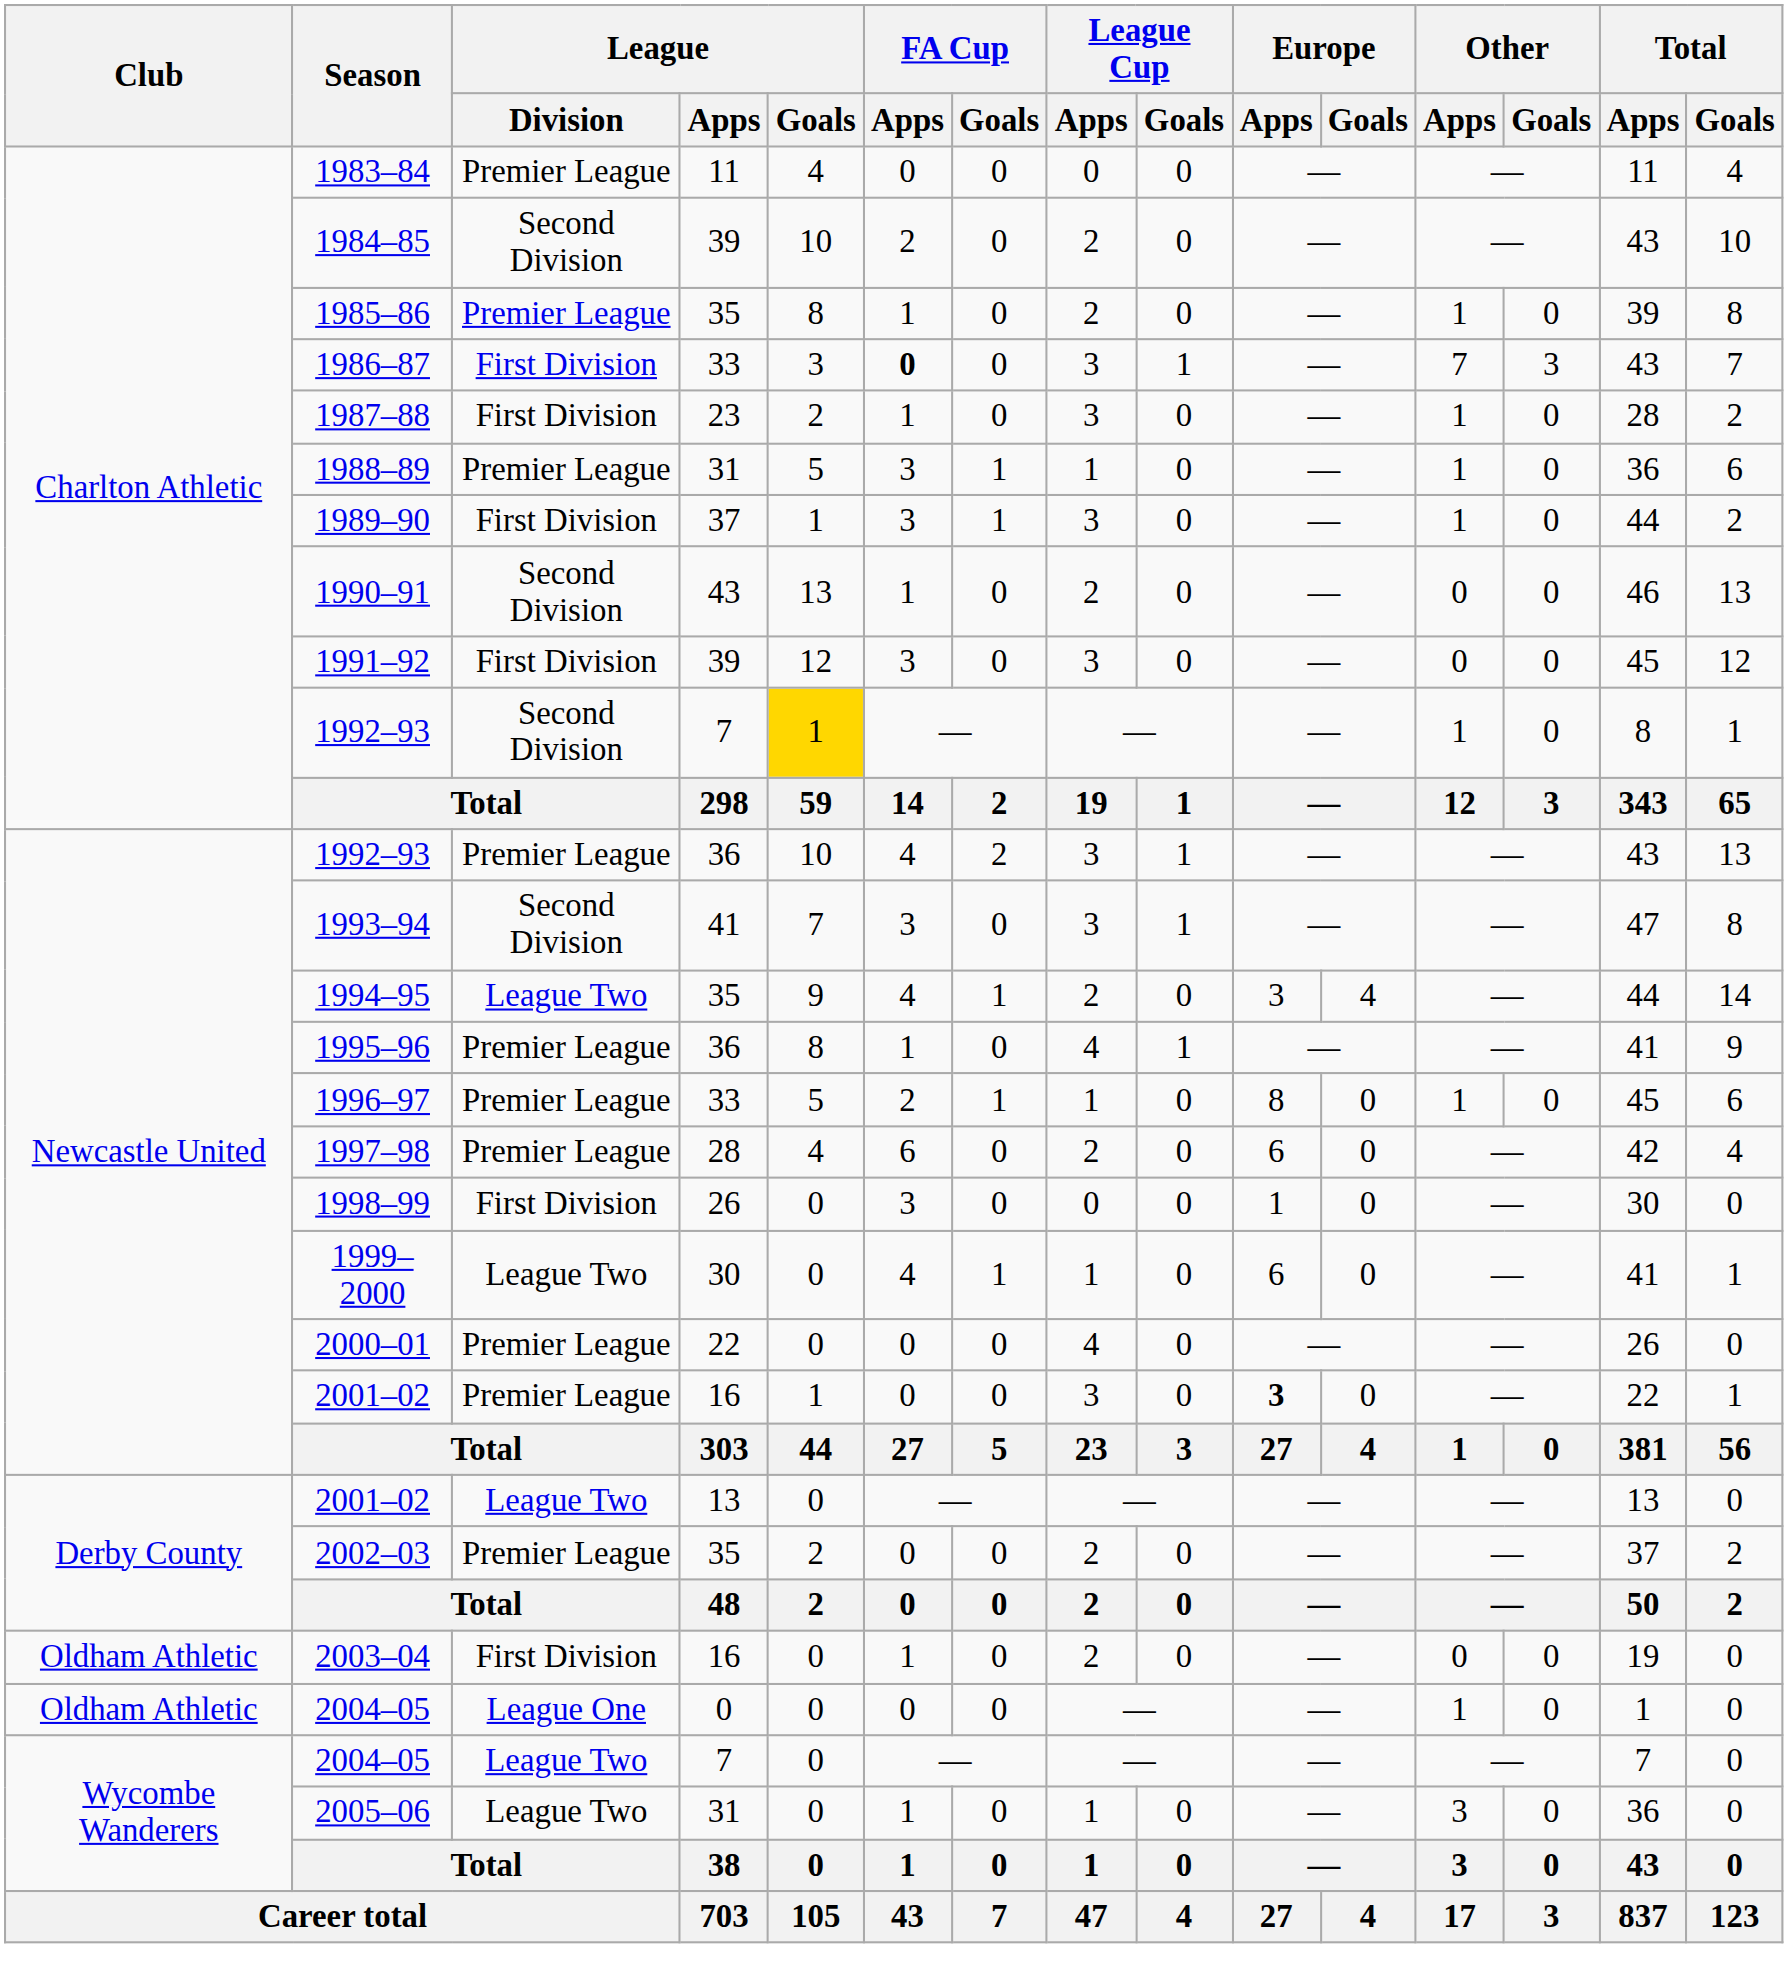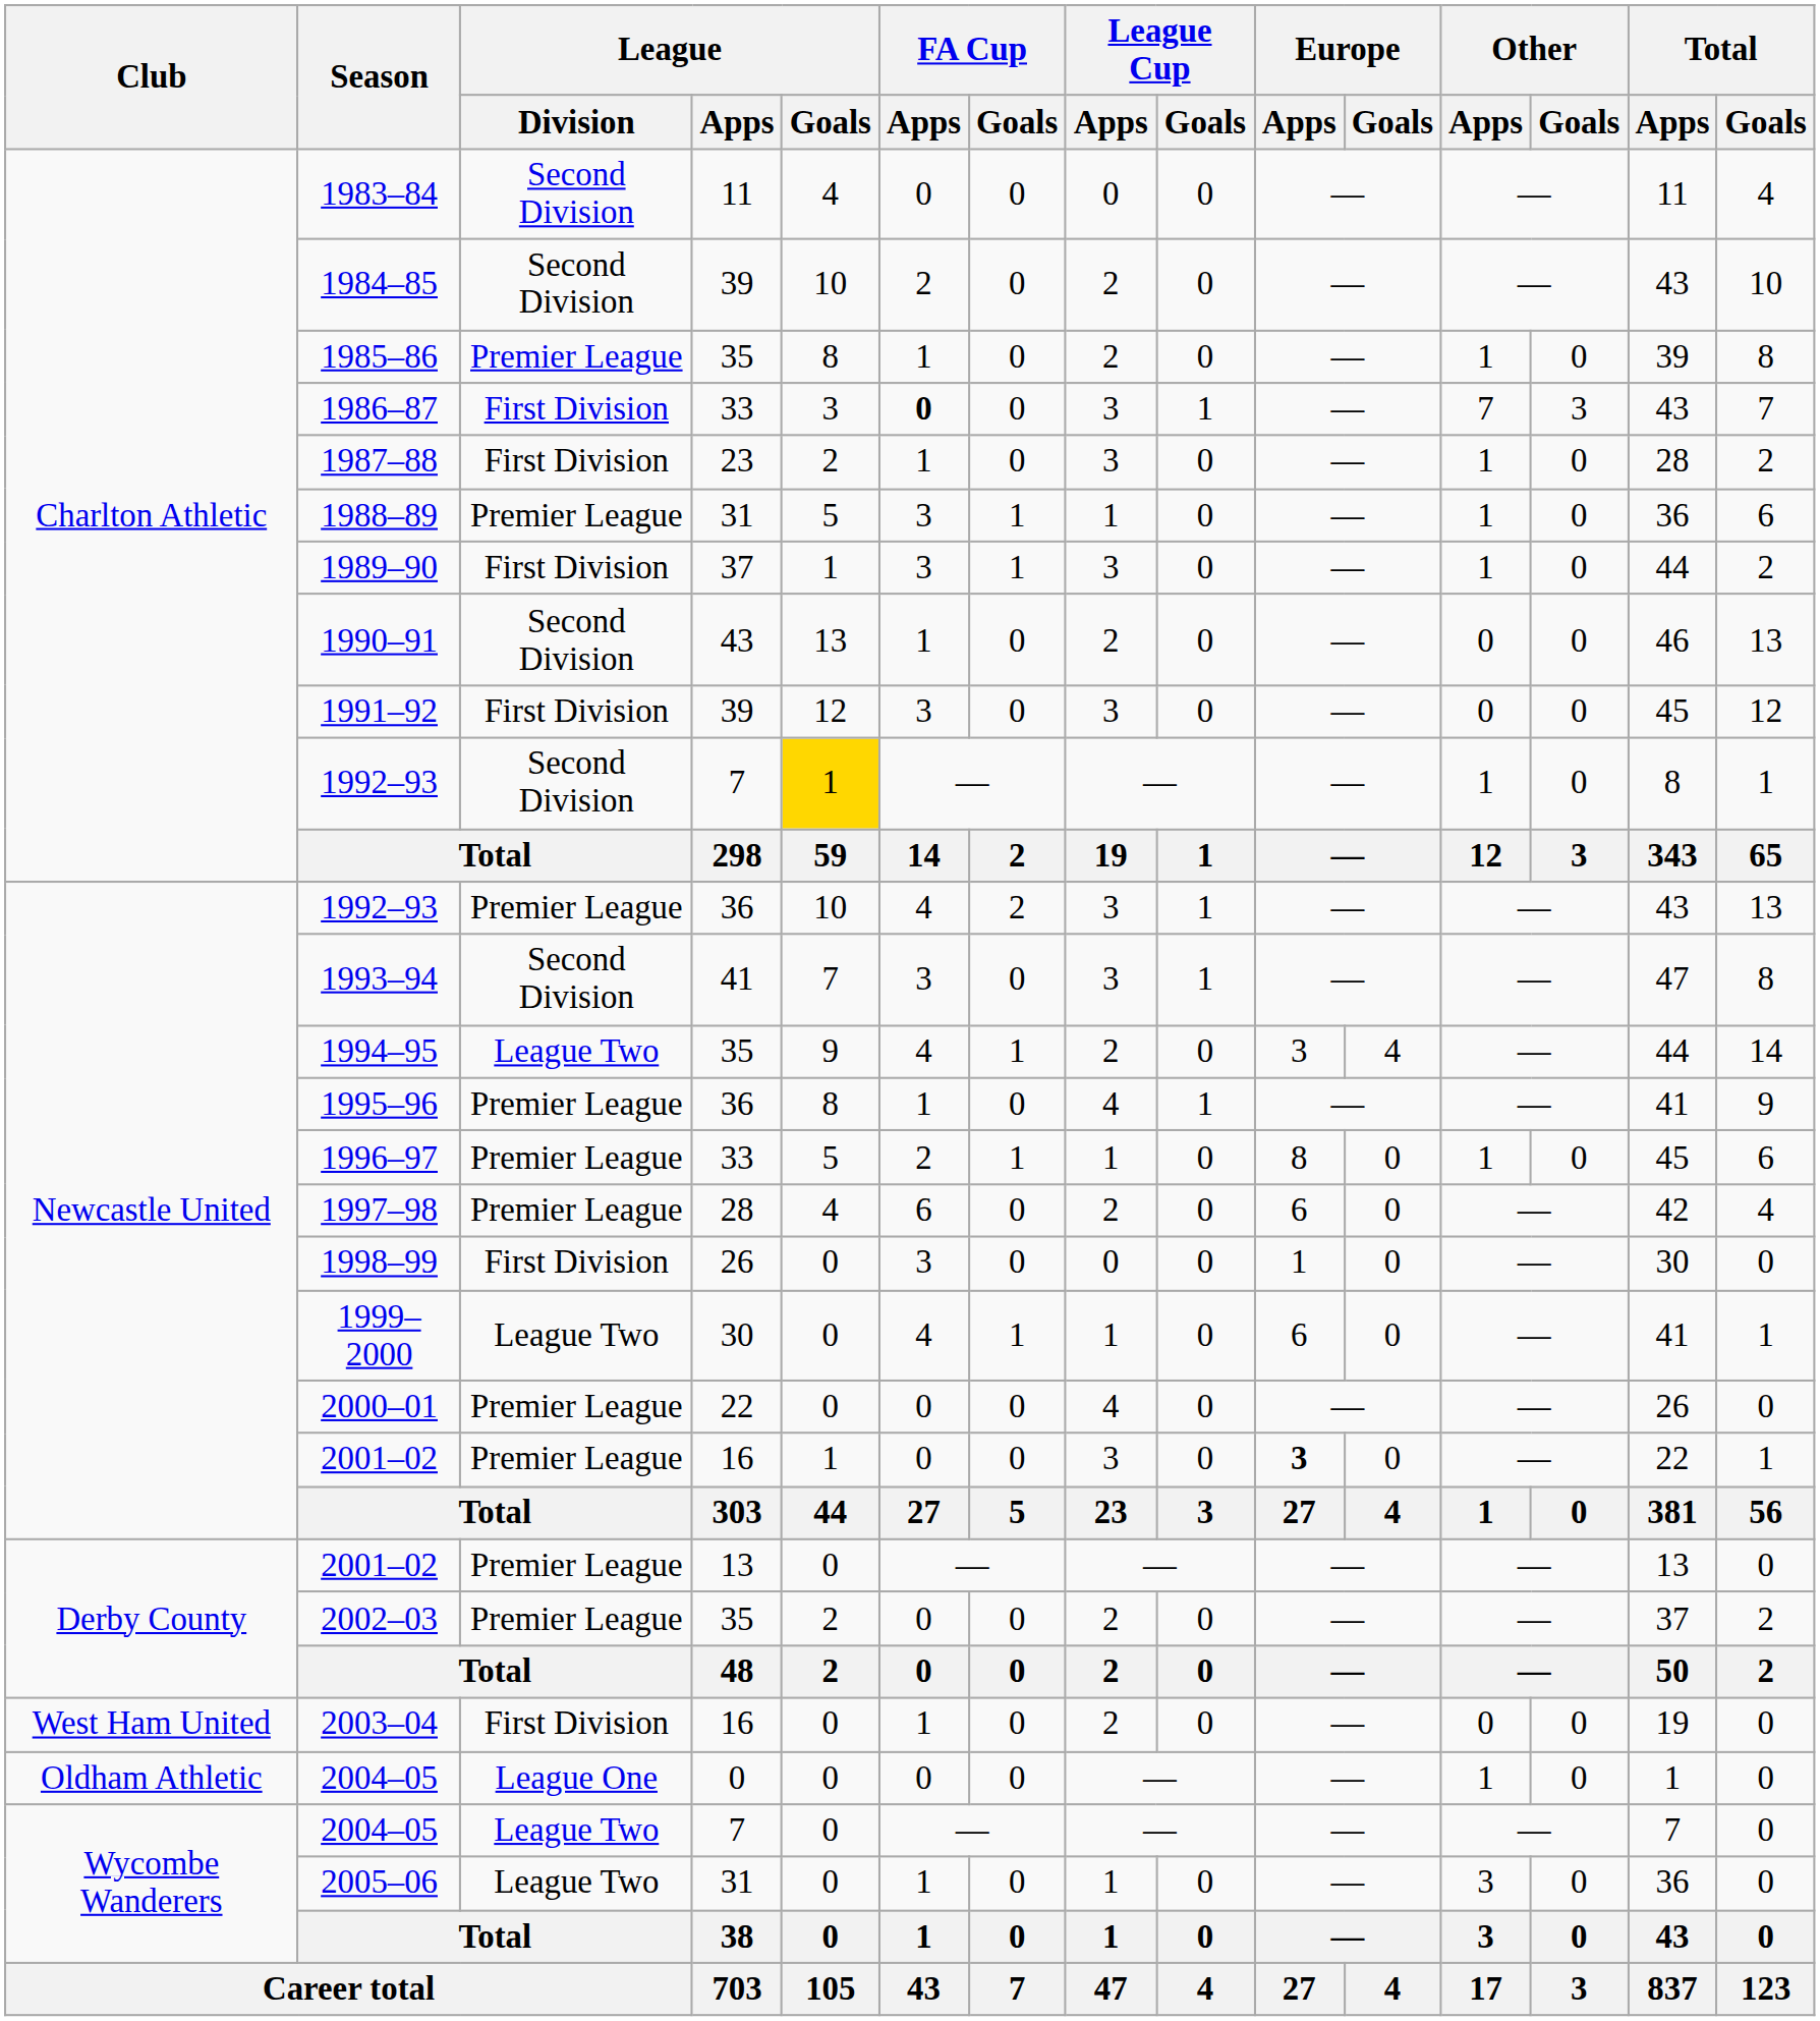1983–84 | League / Division: Premier League -> Second Division
2001–02 / 13 | League / Division: League Two -> Premier League
2003–04 | Club: Oldham Athletic -> West Ham United
